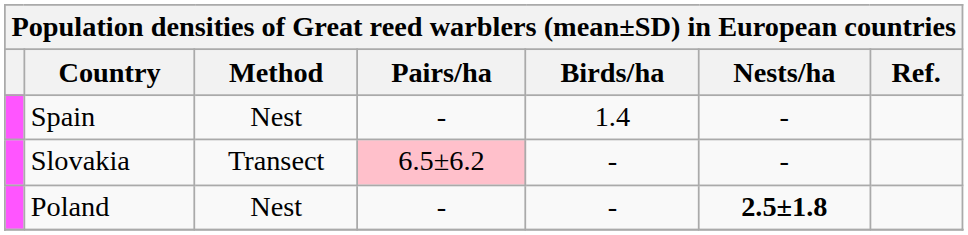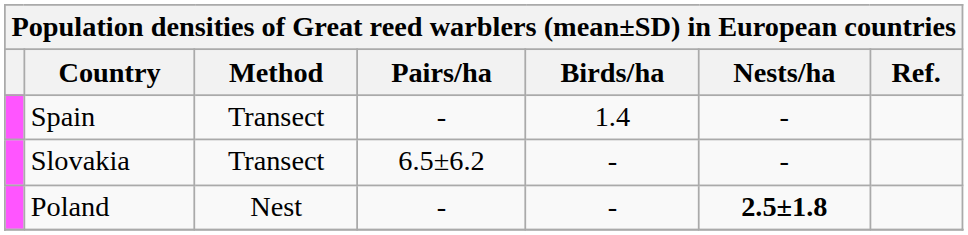Spain | Method: Nest -> Transect
Slovakia | Pairs/ha: pink background -> no background
